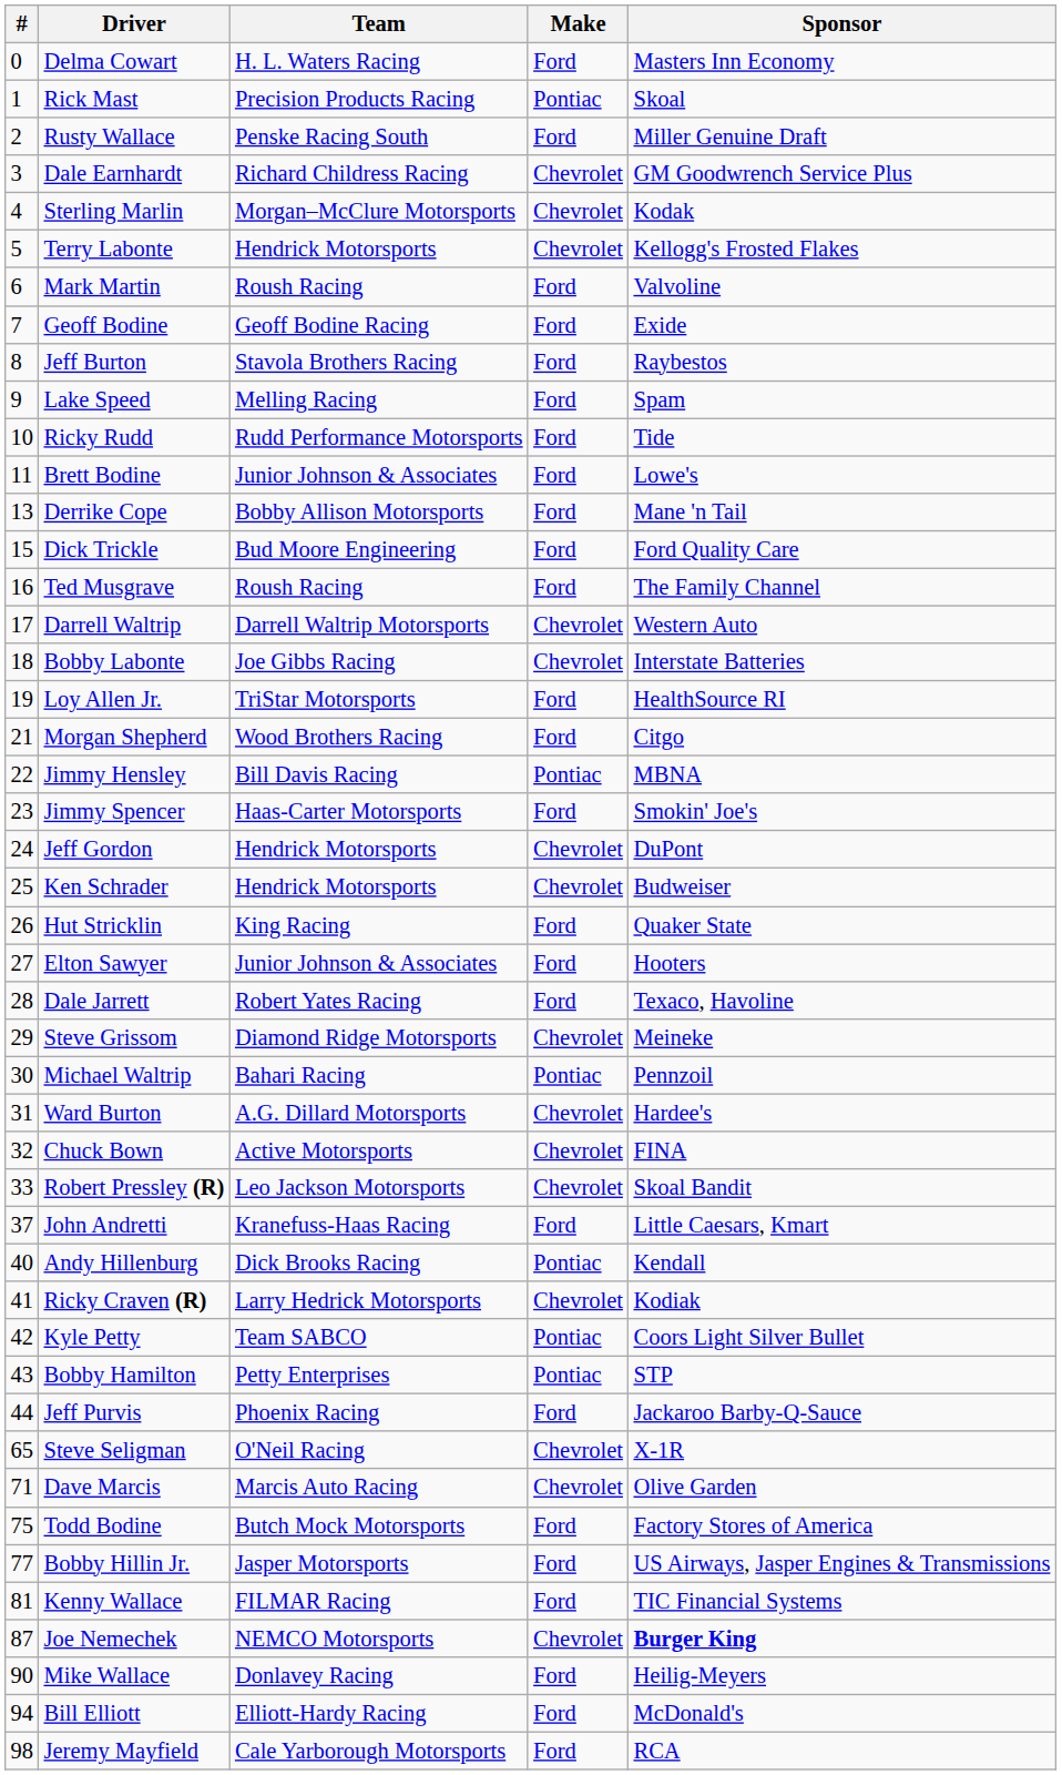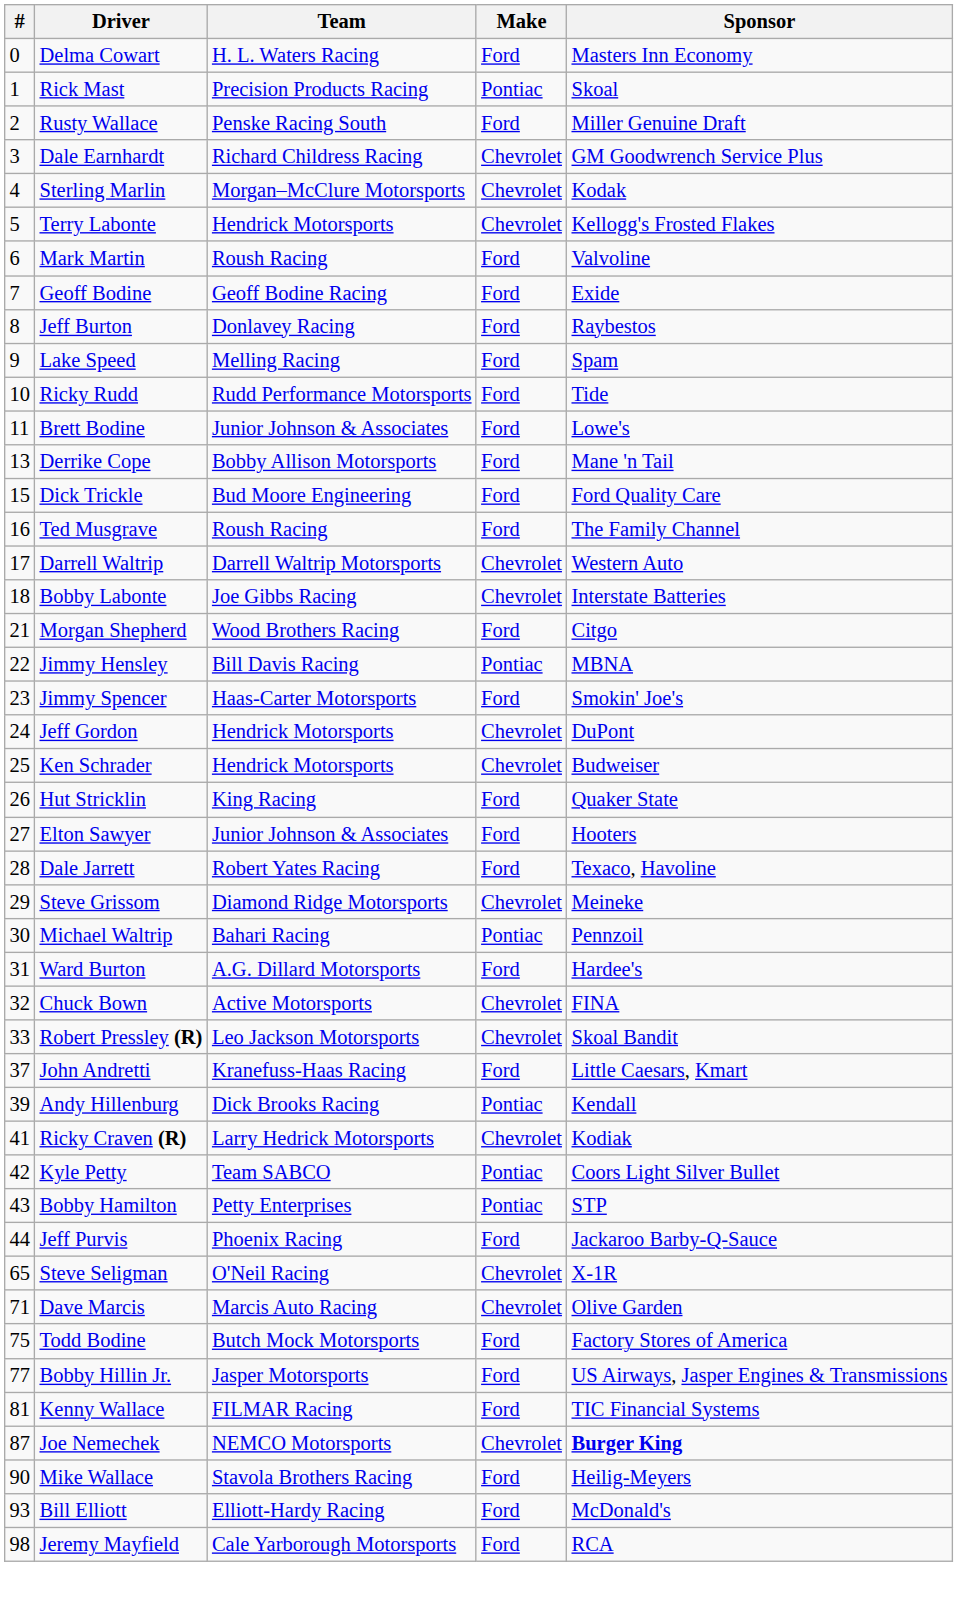Jeff Burton | Team: Stavola Brothers Racing -> Donlavey Racing
- row: 19 | Loy Allen Jr. | TriStar Motorsports | Ford | HealthSource RI
Ward Burton | Make: Chevrolet -> Ford
Andy Hillenburg | #: 40 -> 39
Mike Wallace | Team: Donlavey Racing -> Stavola Brothers Racing
Bill Elliott | #: 94 -> 93
